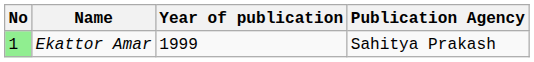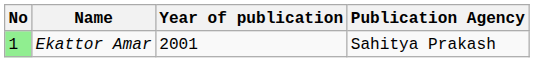Ekattor Amar | Year of publication: 1999 -> 2001
